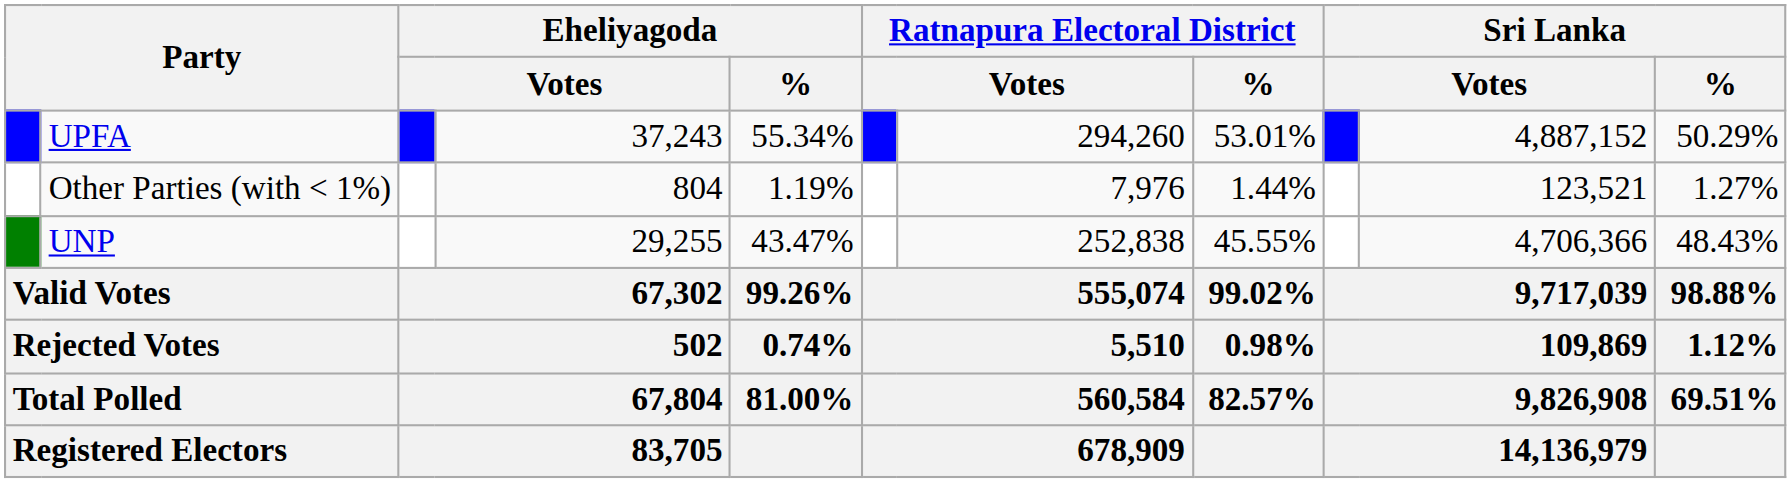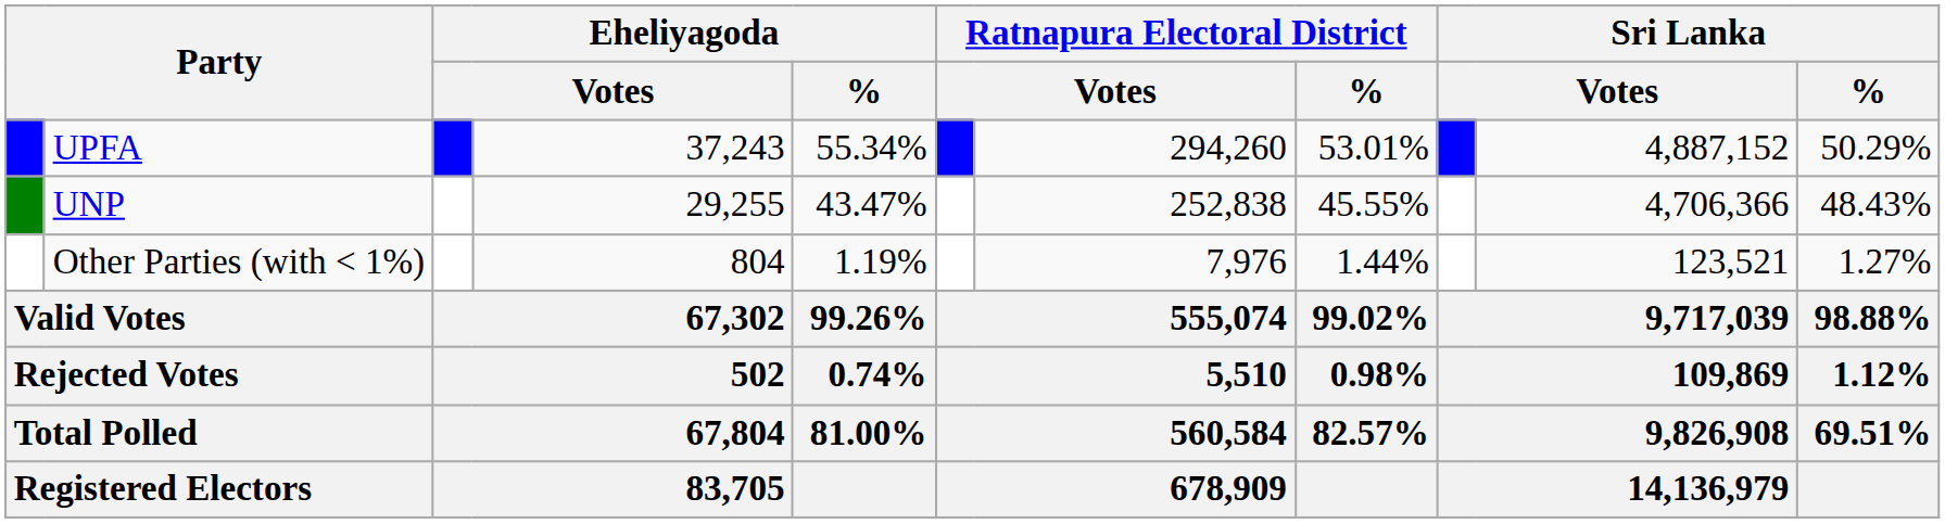rows swapped: UNP <-> Other Parties (with < 1%)
